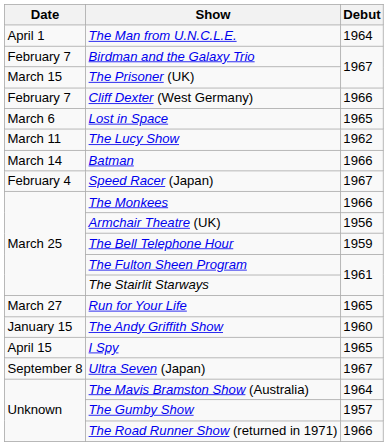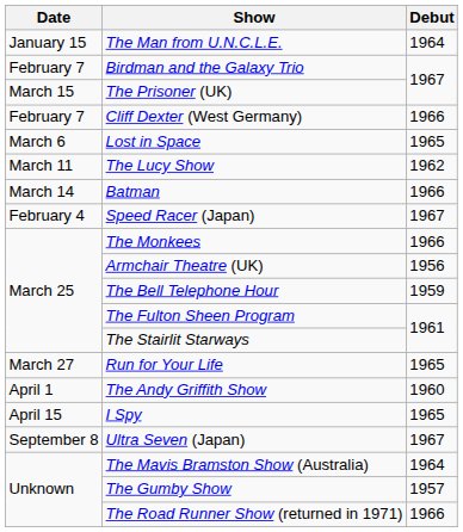The Man from U.N.C.L.E. | Date: April 1 -> January 15
The Andy Griffith Show | Date: January 15 -> April 1
